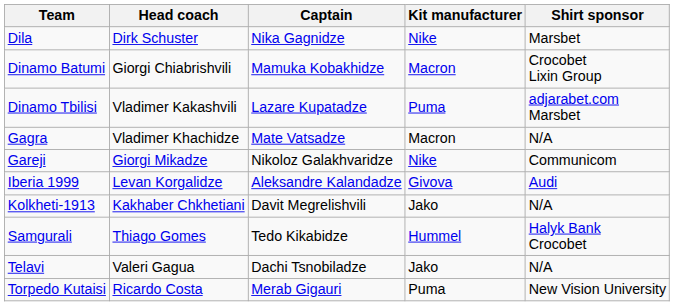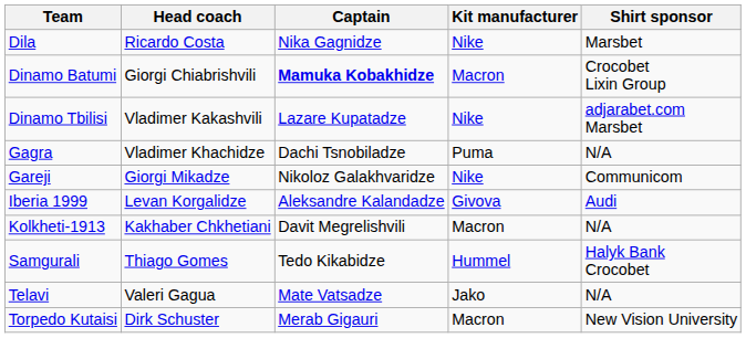Dila | Head coach: Dirk Schuster -> Ricardo Costa
Dinamo Batumi | Captain: normal -> bold
Dinamo Tbilisi | Kit manufacturer: Puma -> Nike
Gagra | Captain: Mate Vatsadze -> Dachi Tsnobiladze
Gagra | Kit manufacturer: Macron -> Puma
Kolkheti-1913 | Kit manufacturer: Jako -> Macron
Telavi | Captain: Dachi Tsnobiladze -> Mate Vatsadze
Torpedo Kutaisi | Head coach: Ricardo Costa -> Dirk Schuster
Torpedo Kutaisi | Kit manufacturer: Puma -> Macron
